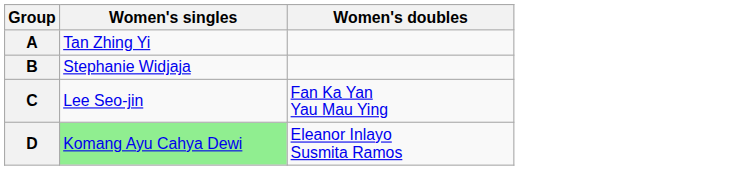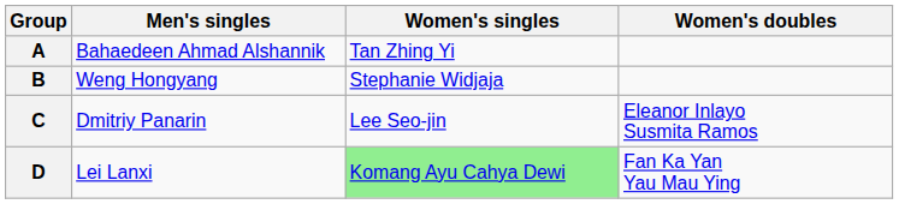+ column: Men's singles | Bahaedeen Ahmad Alshannik | Weng Hongyang | Dmitriy Panarin | Lei Lanxi
C | Women's doubles: Fan Ka Yan Yau Mau Ying -> Eleanor Inlayo Susmita Ramos
D | Women's doubles: Eleanor Inlayo Susmita Ramos -> Fan Ka Yan Yau Mau Ying
